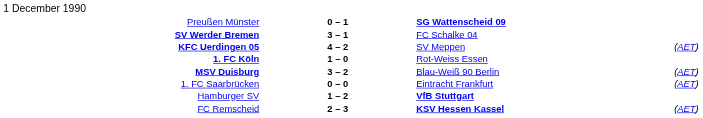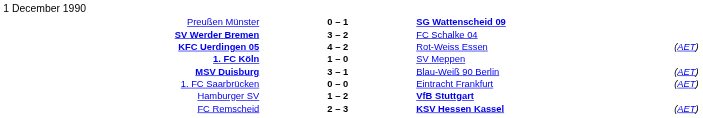SV Werder Bremen | column 2: 3 – 1 -> 3 – 2
KFC Uerdingen 05 | column 3: SV Meppen -> Rot-Weiss Essen
1. FC Köln | column 3: Rot-Weiss Essen -> SV Meppen
MSV Duisburg | column 2: 3 – 2 -> 3 – 1
